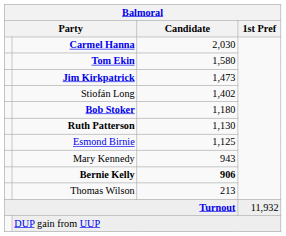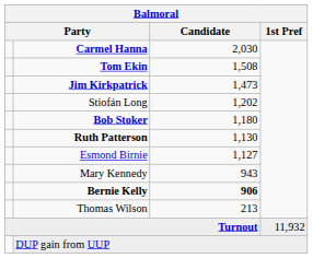Tom Ekin | Candidate: 1,580 -> 1,508
Stiofán Long | Candidate: 1,402 -> 1,202
Esmond Birnie | Candidate: 1,125 -> 1,127
